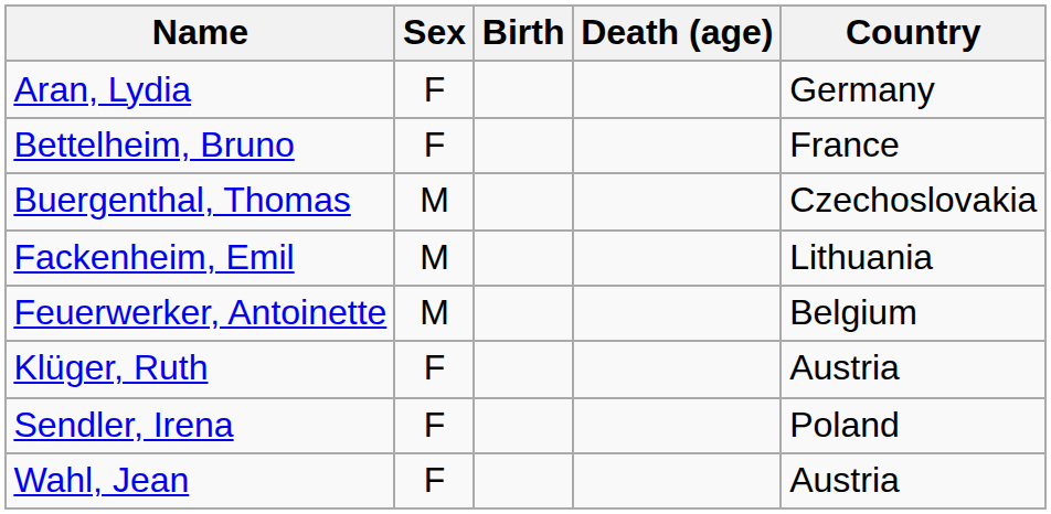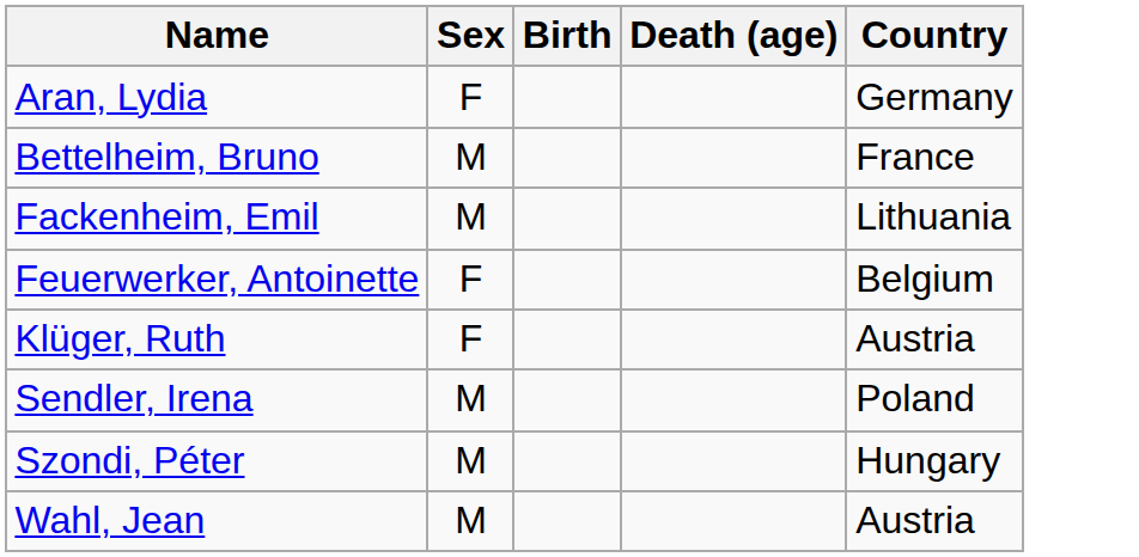Bettelheim, Bruno | Sex: F -> M
- row: Buergenthal, Thomas | M | Czechoslovakia
Feuerwerker, Antoinette | Sex: M -> F
Sendler, Irena | Sex: F -> M
+ row: Szondi, Péter | M | Hungary
Wahl, Jean | Sex: F -> M
